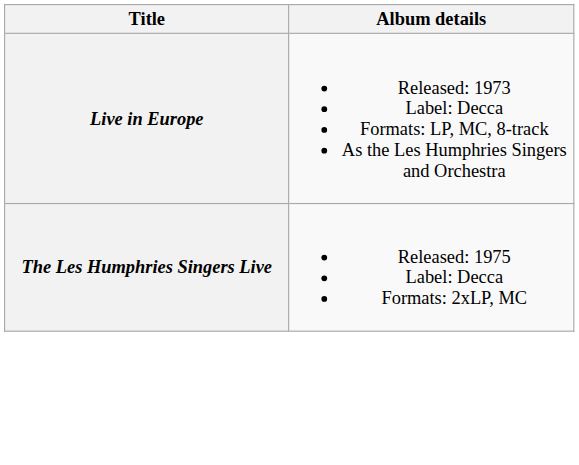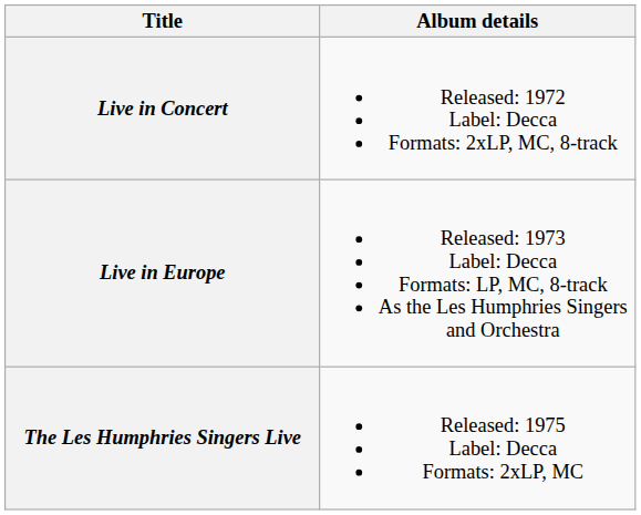+ row: Live in Concert | Released: 1972 Label: Decca Formats: 2xLP, MC, 8-track
